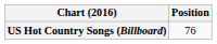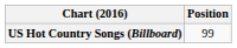US Hot Country Songs (Billboard) | Position: 76 -> 99
